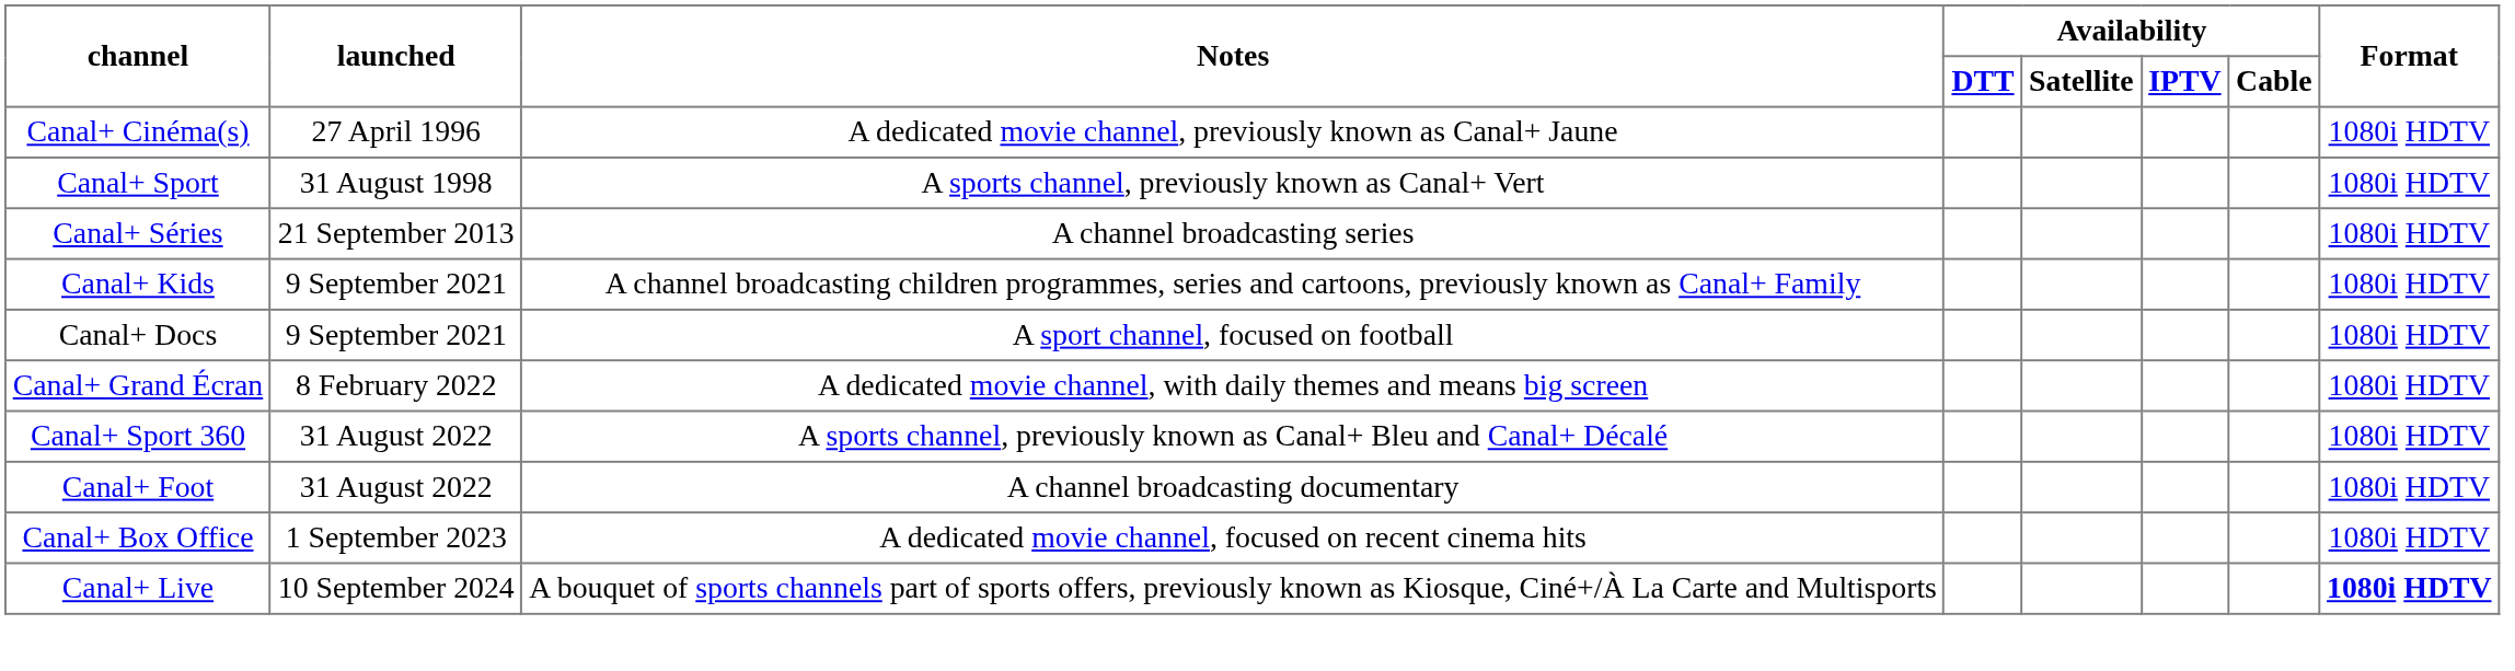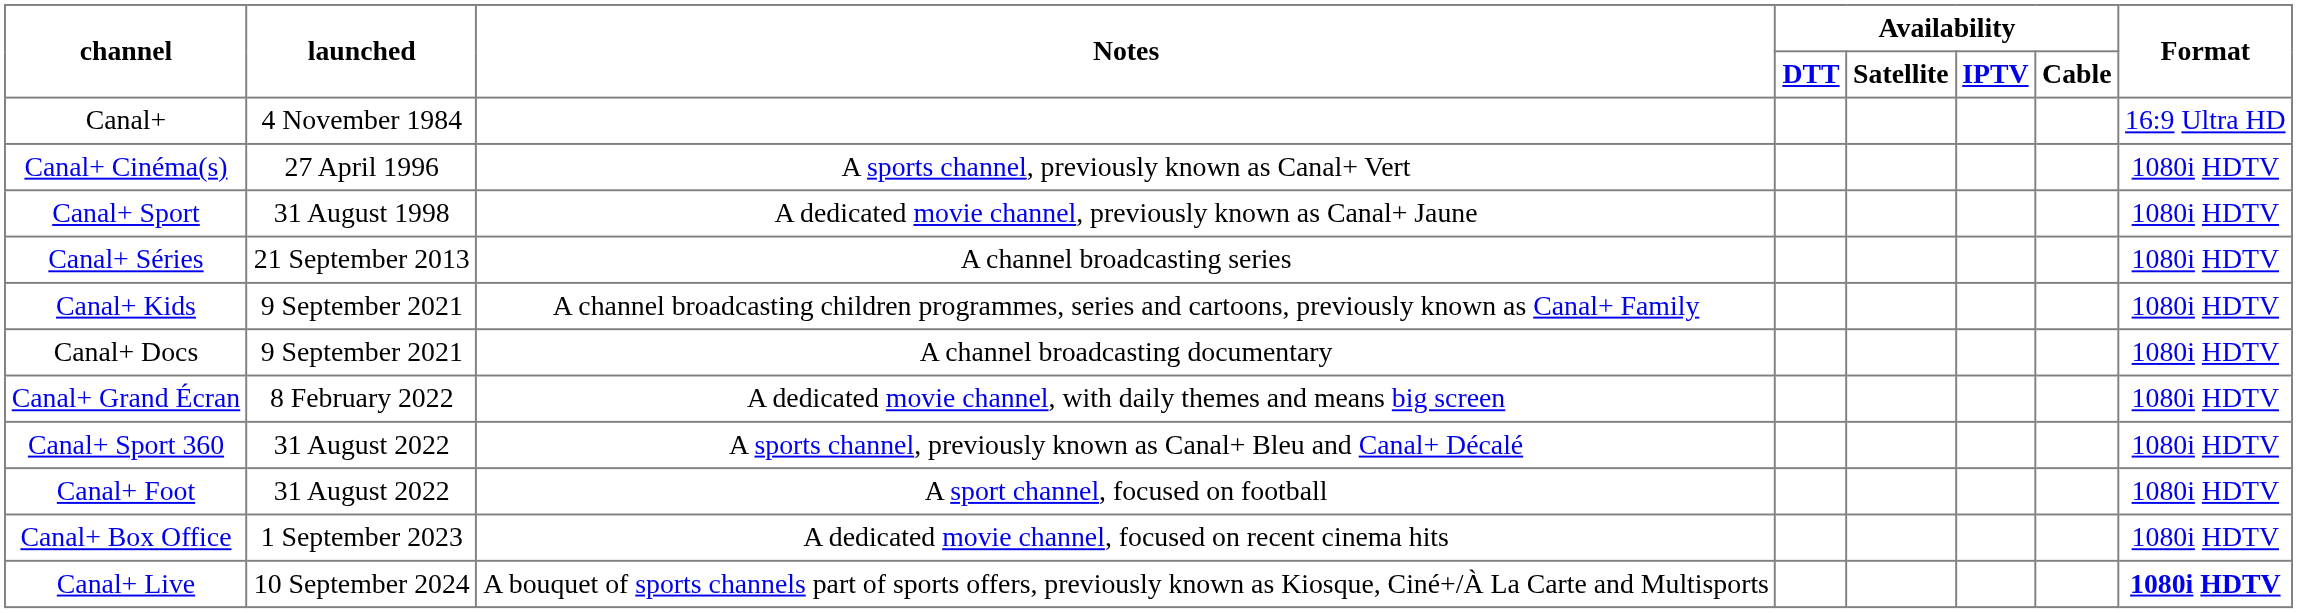+ row: Canal+ | 4 November 1984 | 16:9 Ultra HD
Canal+ Cinéma(s) | Notes: A dedicated movie channel, previously known as Canal+ Jaune -> A sports channel, previously known as Canal+ Vert
Canal+ Sport | Notes: A sports channel, previously known as Canal+ Vert -> A dedicated movie channel, previously known as Canal+ Jaune
Canal+ Docs | Notes: A sport channel, focused on football -> A channel broadcasting documentary
Canal+ Foot | Notes: A channel broadcasting documentary -> A sport channel, focused on football
